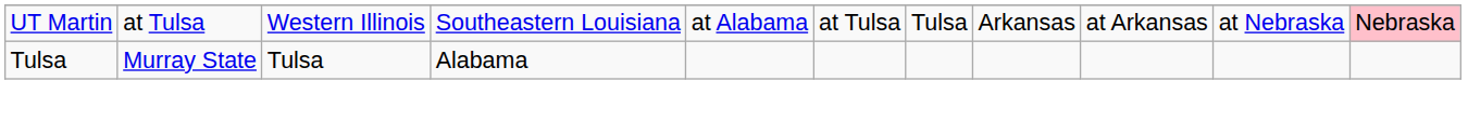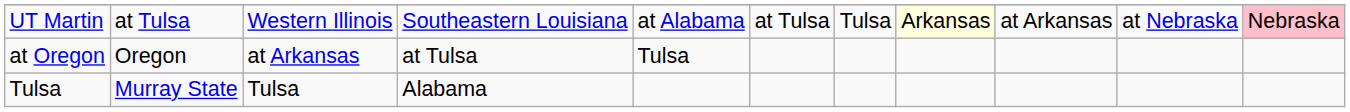UT Martin | column 8: no background -> lightyellow background
+ row: at Oregon | Oregon | at Arkansas | at Tulsa | Tulsa
